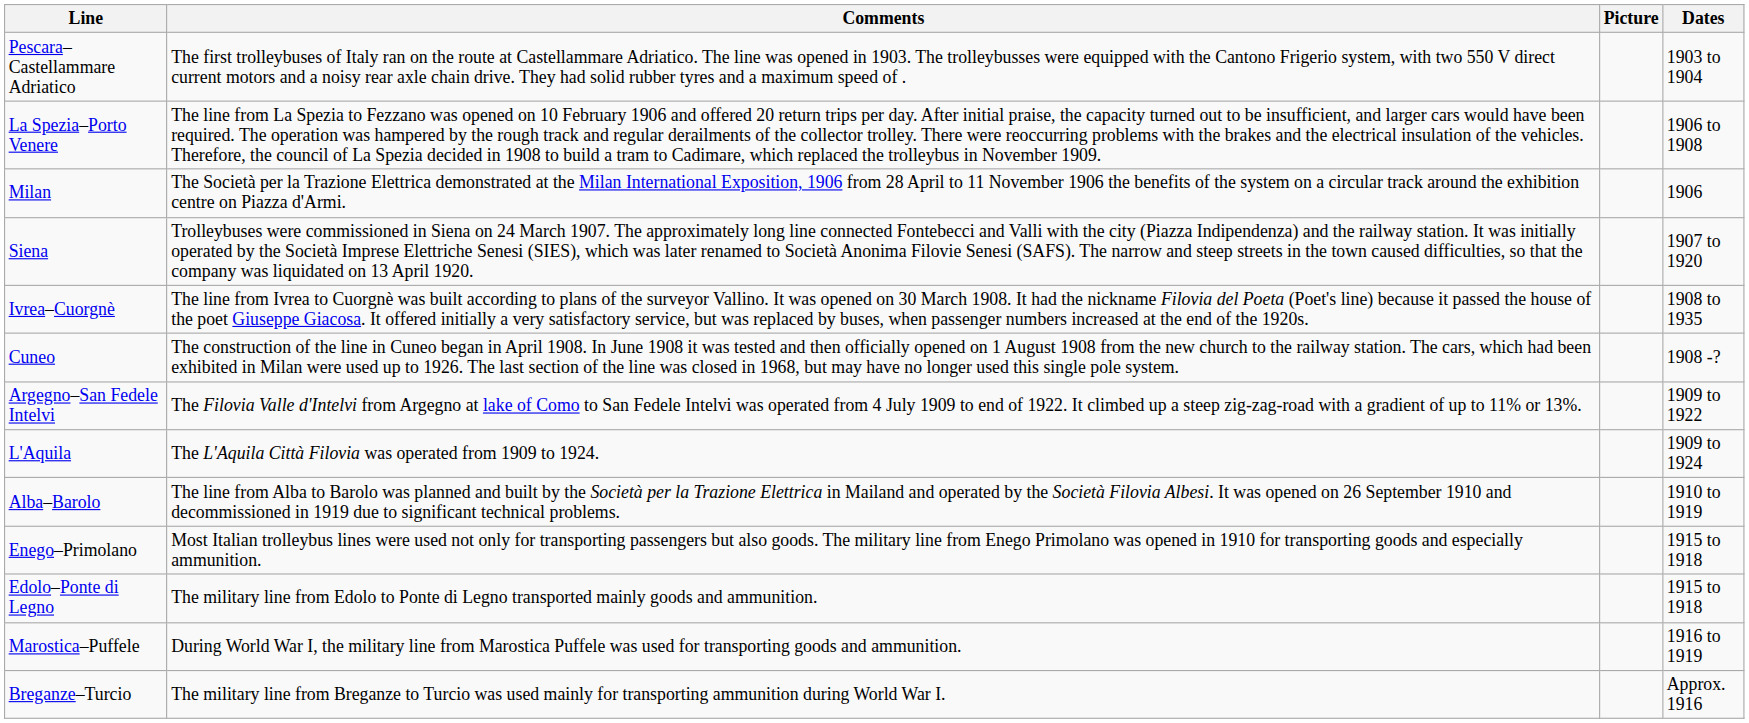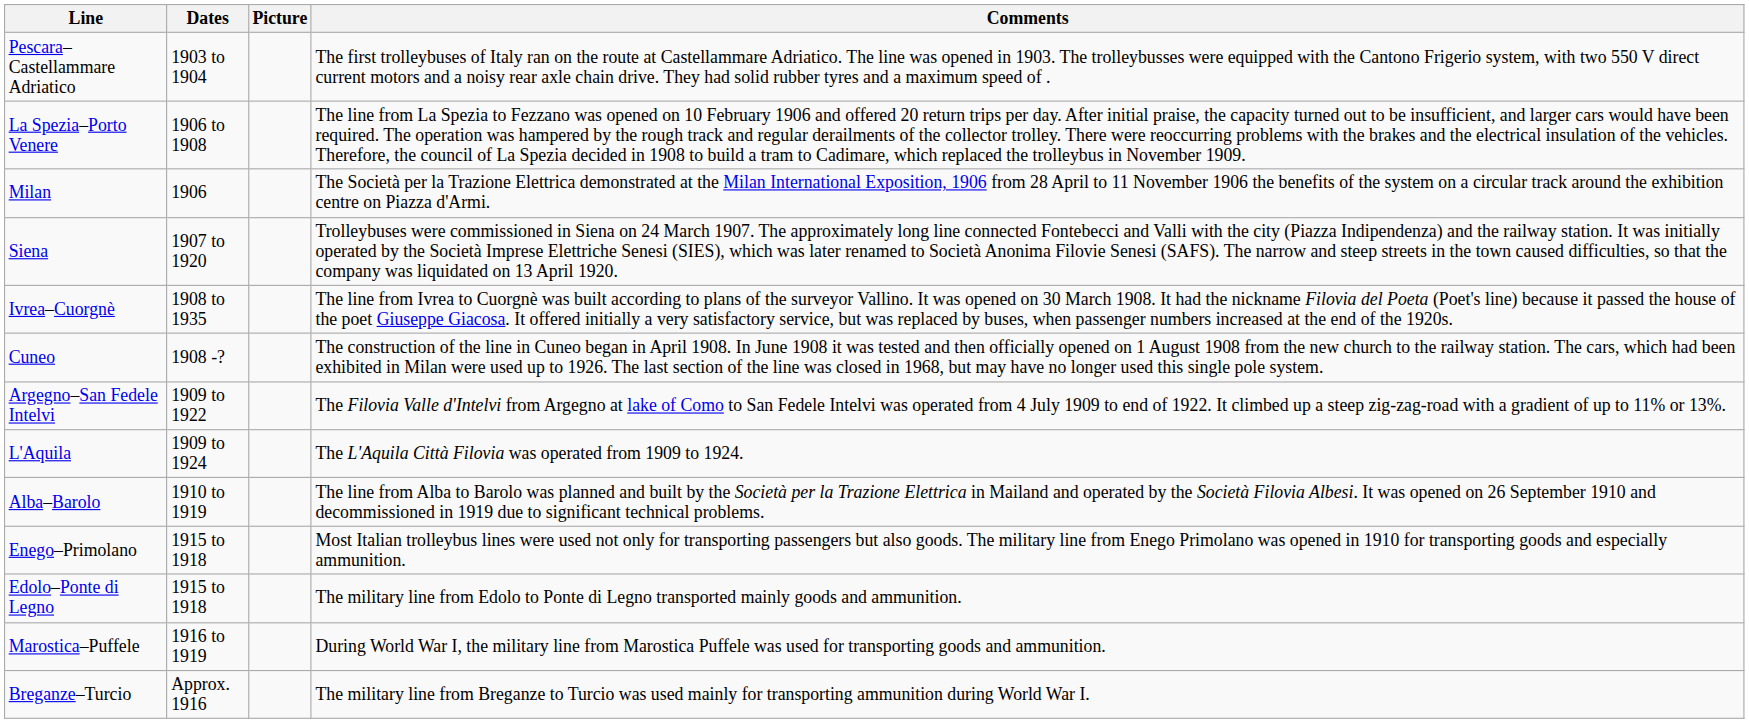columns swapped: Dates <-> Comments
